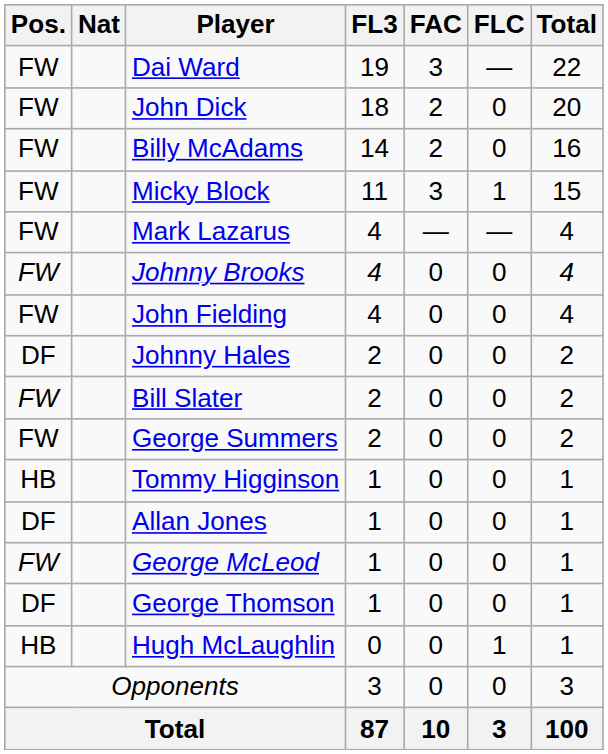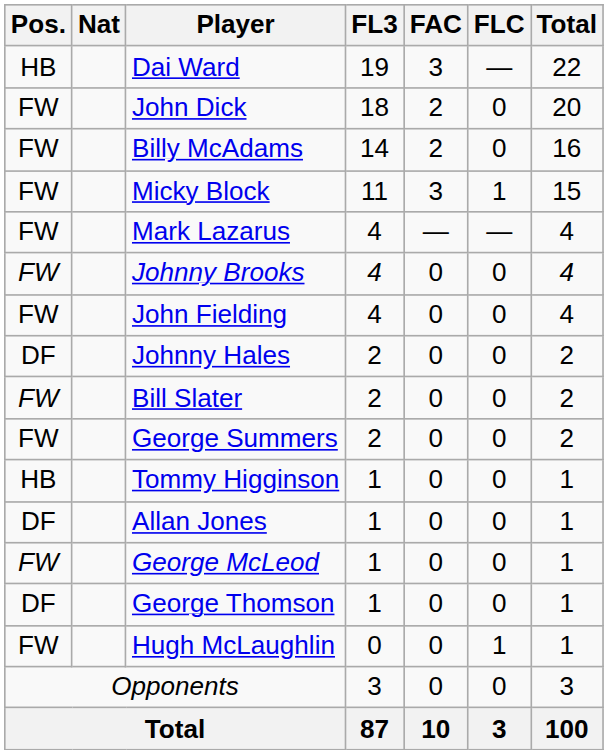Dai Ward | Pos.: FW -> HB
Hugh McLaughlin | Pos.: HB -> FW
